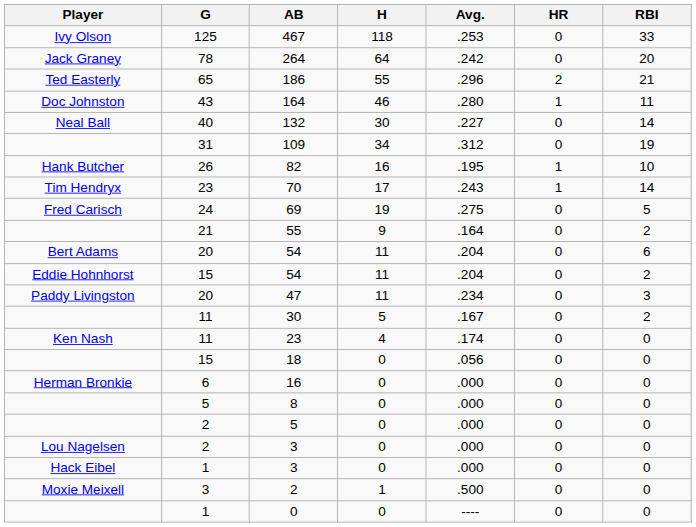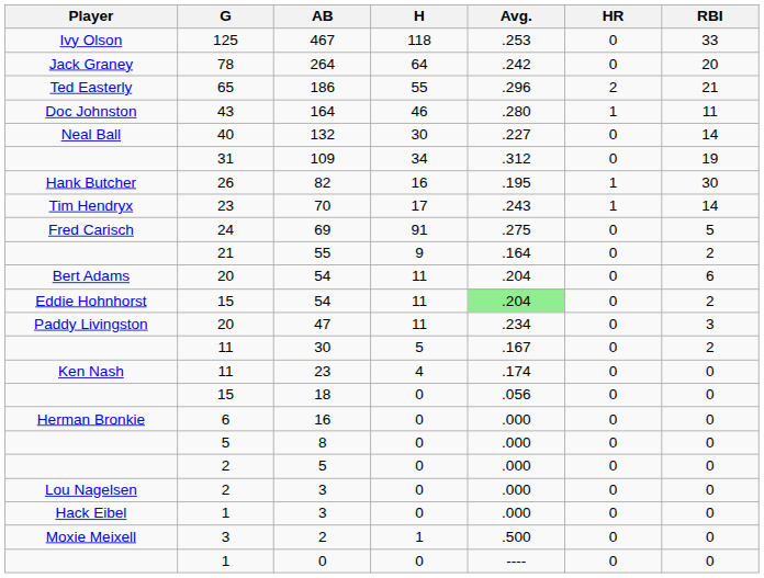82 | RBI: 10 -> 30
69 | H: 19 -> 91
15 / 54 | Avg.: no background -> lightgreen background
